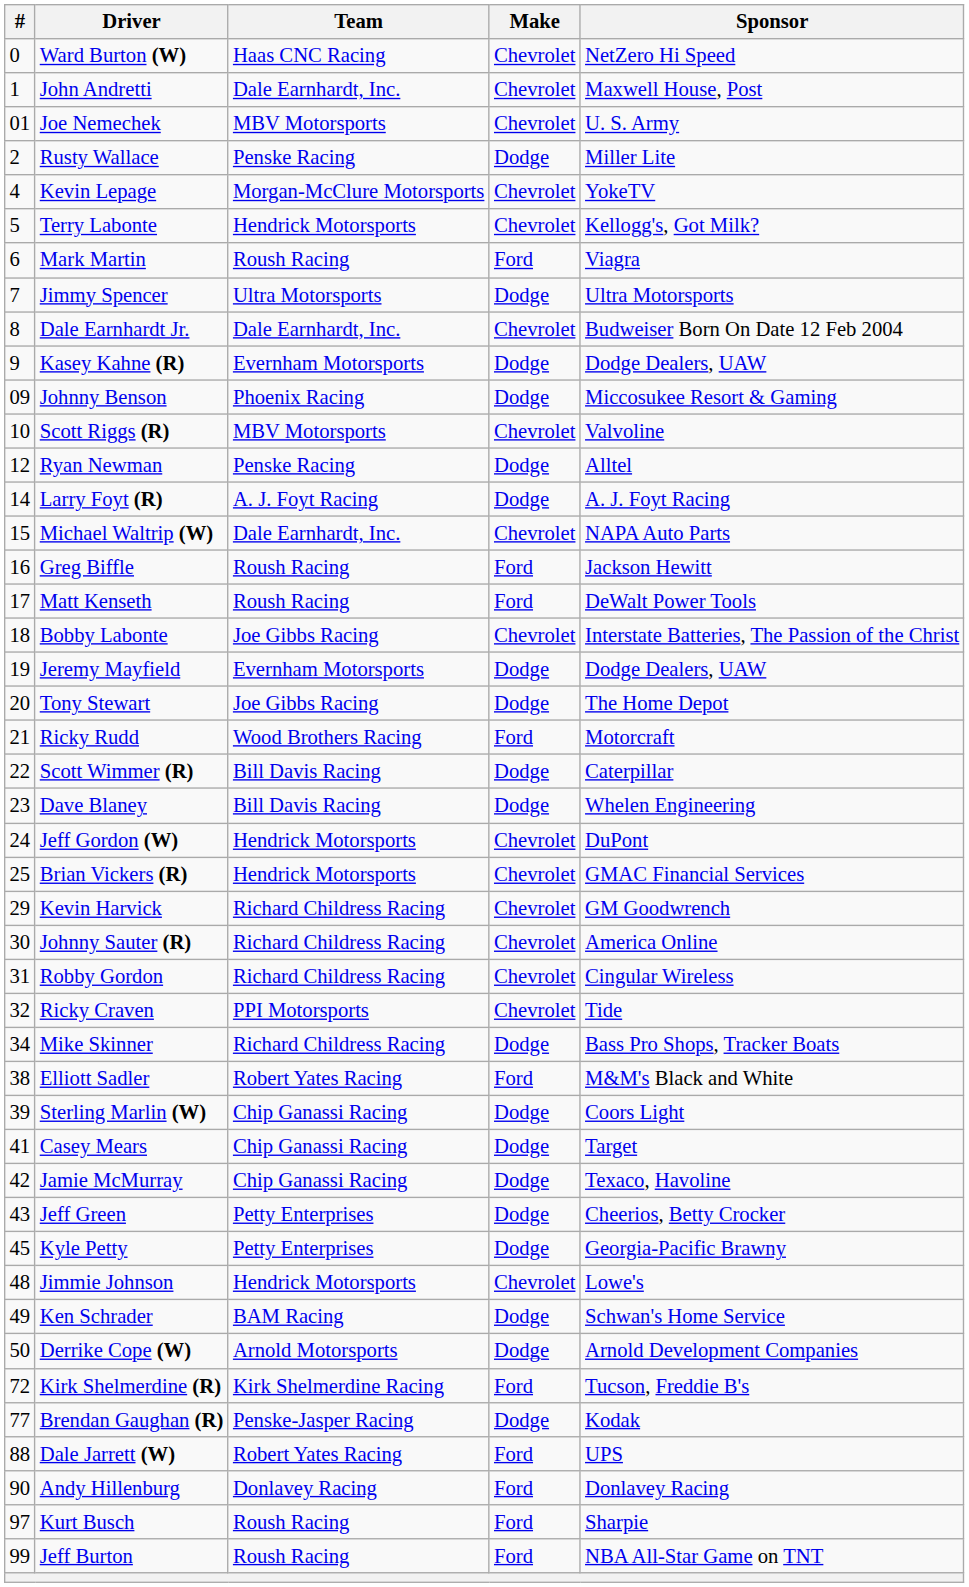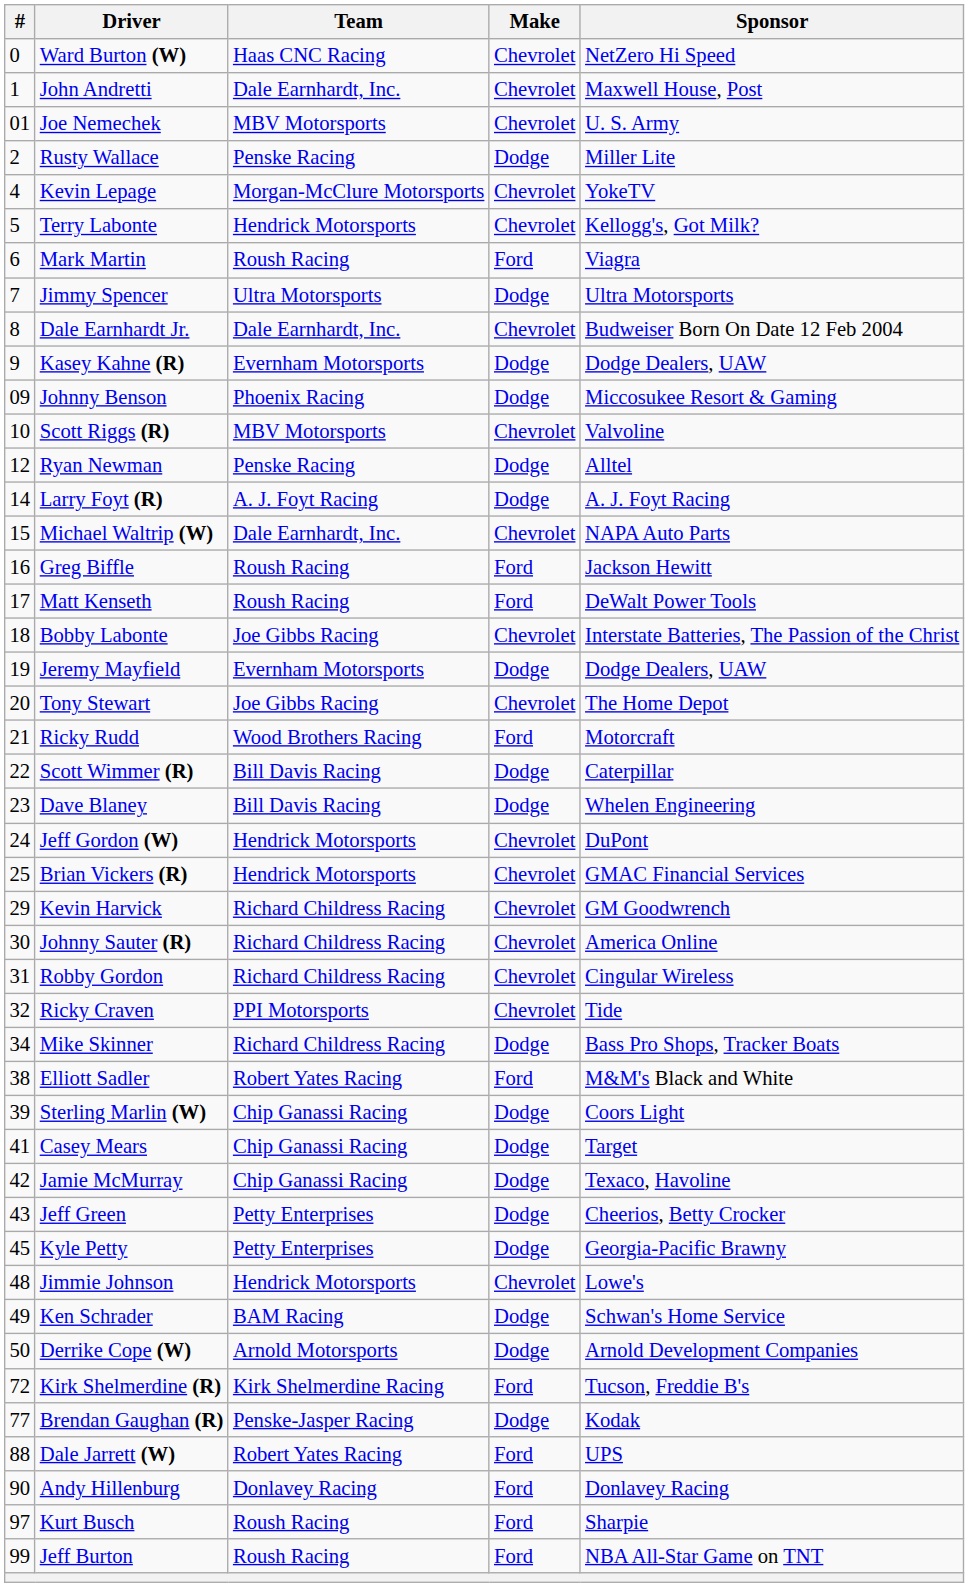Tony Stewart | Make: Dodge -> Chevrolet
